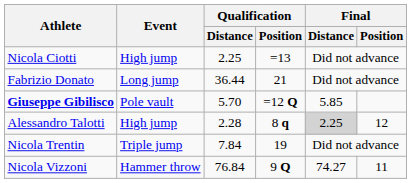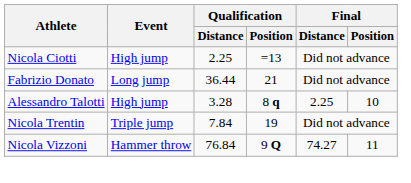- row: Giuseppe Gibilisco | Pole vault | 5.70 | =12 Q | 5.85
Alessandro Talotti | Qualification / Distance: 2.28 -> 3.28
Alessandro Talotti | Final / Distance: lightgrey background -> no background
Alessandro Talotti | Final / Position: 12 -> 10
